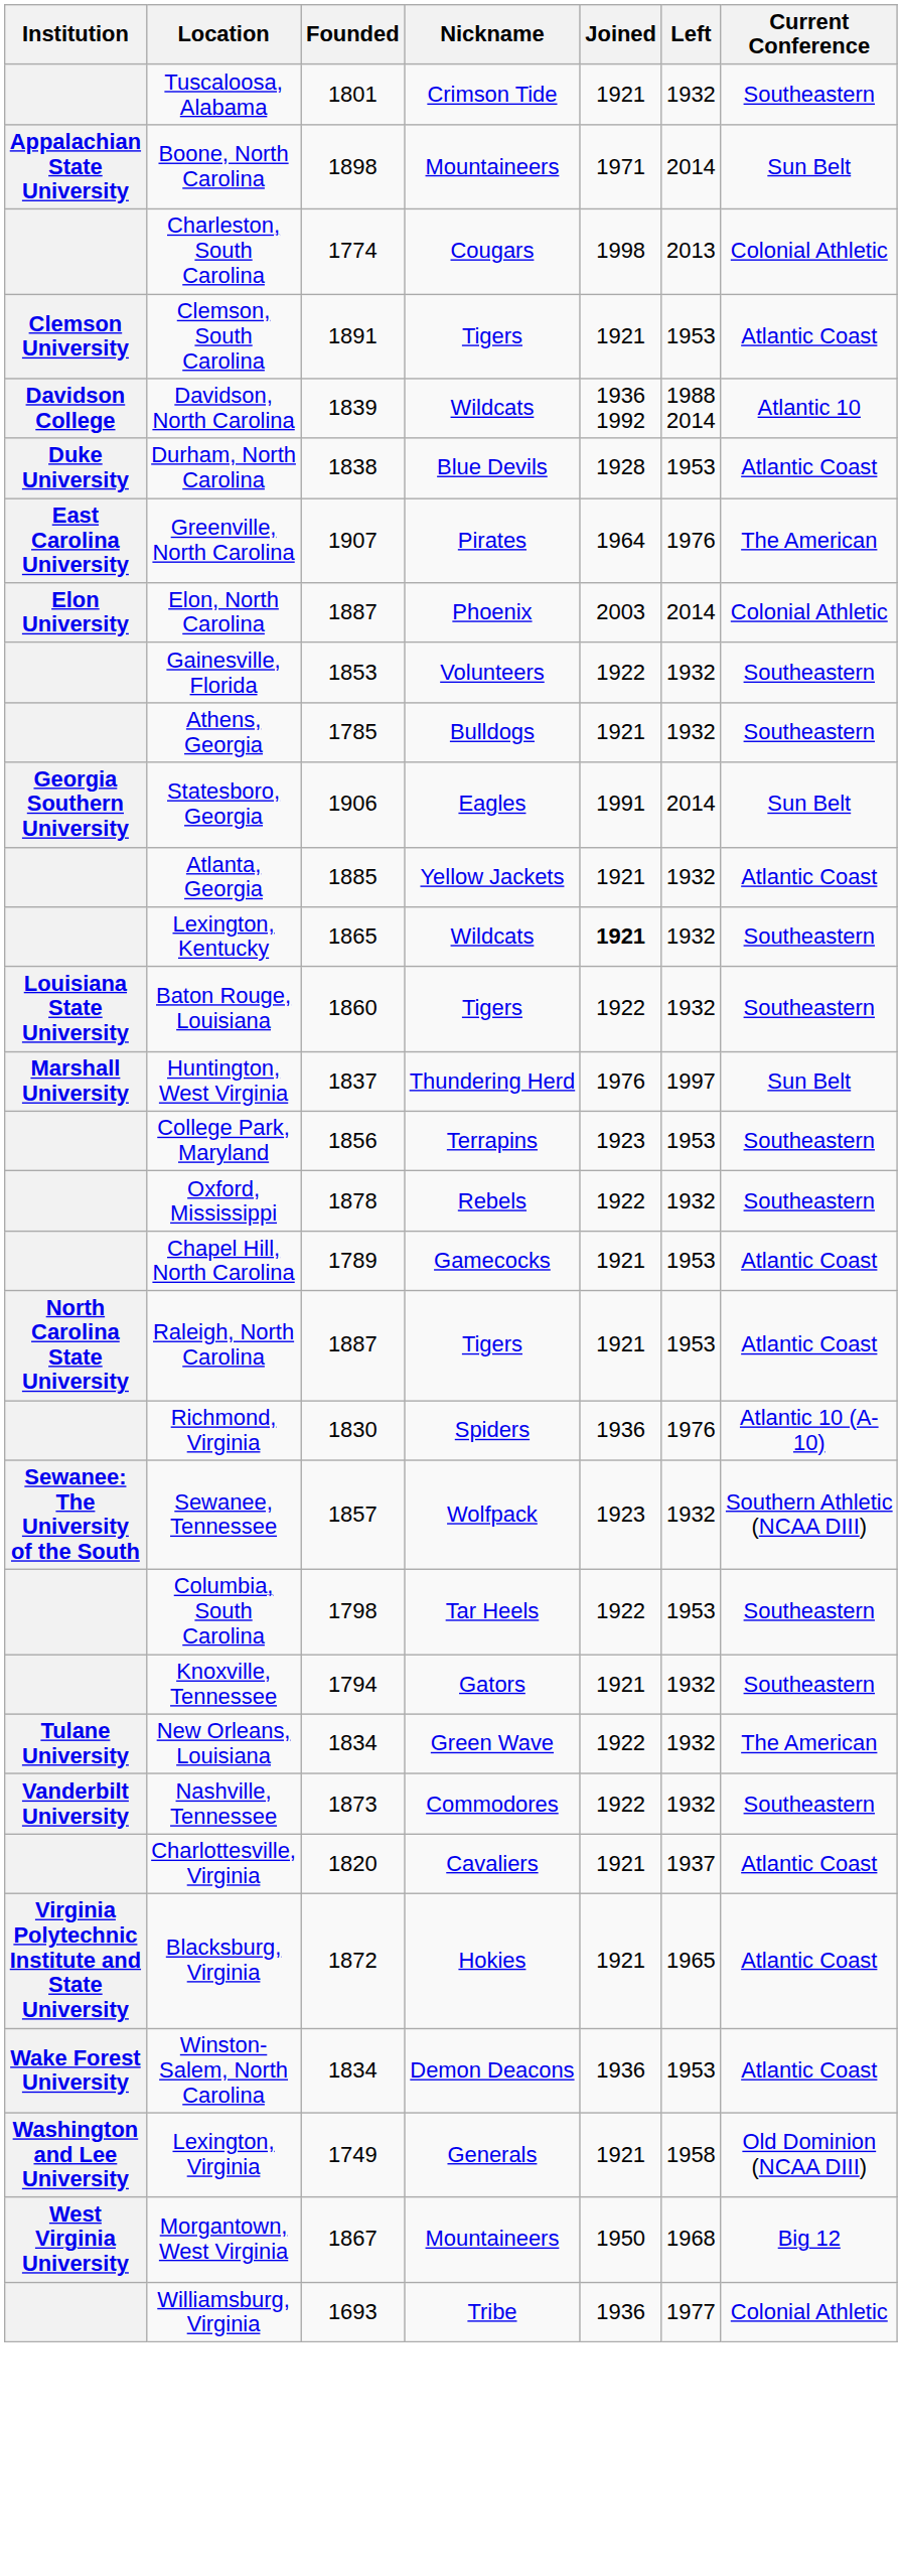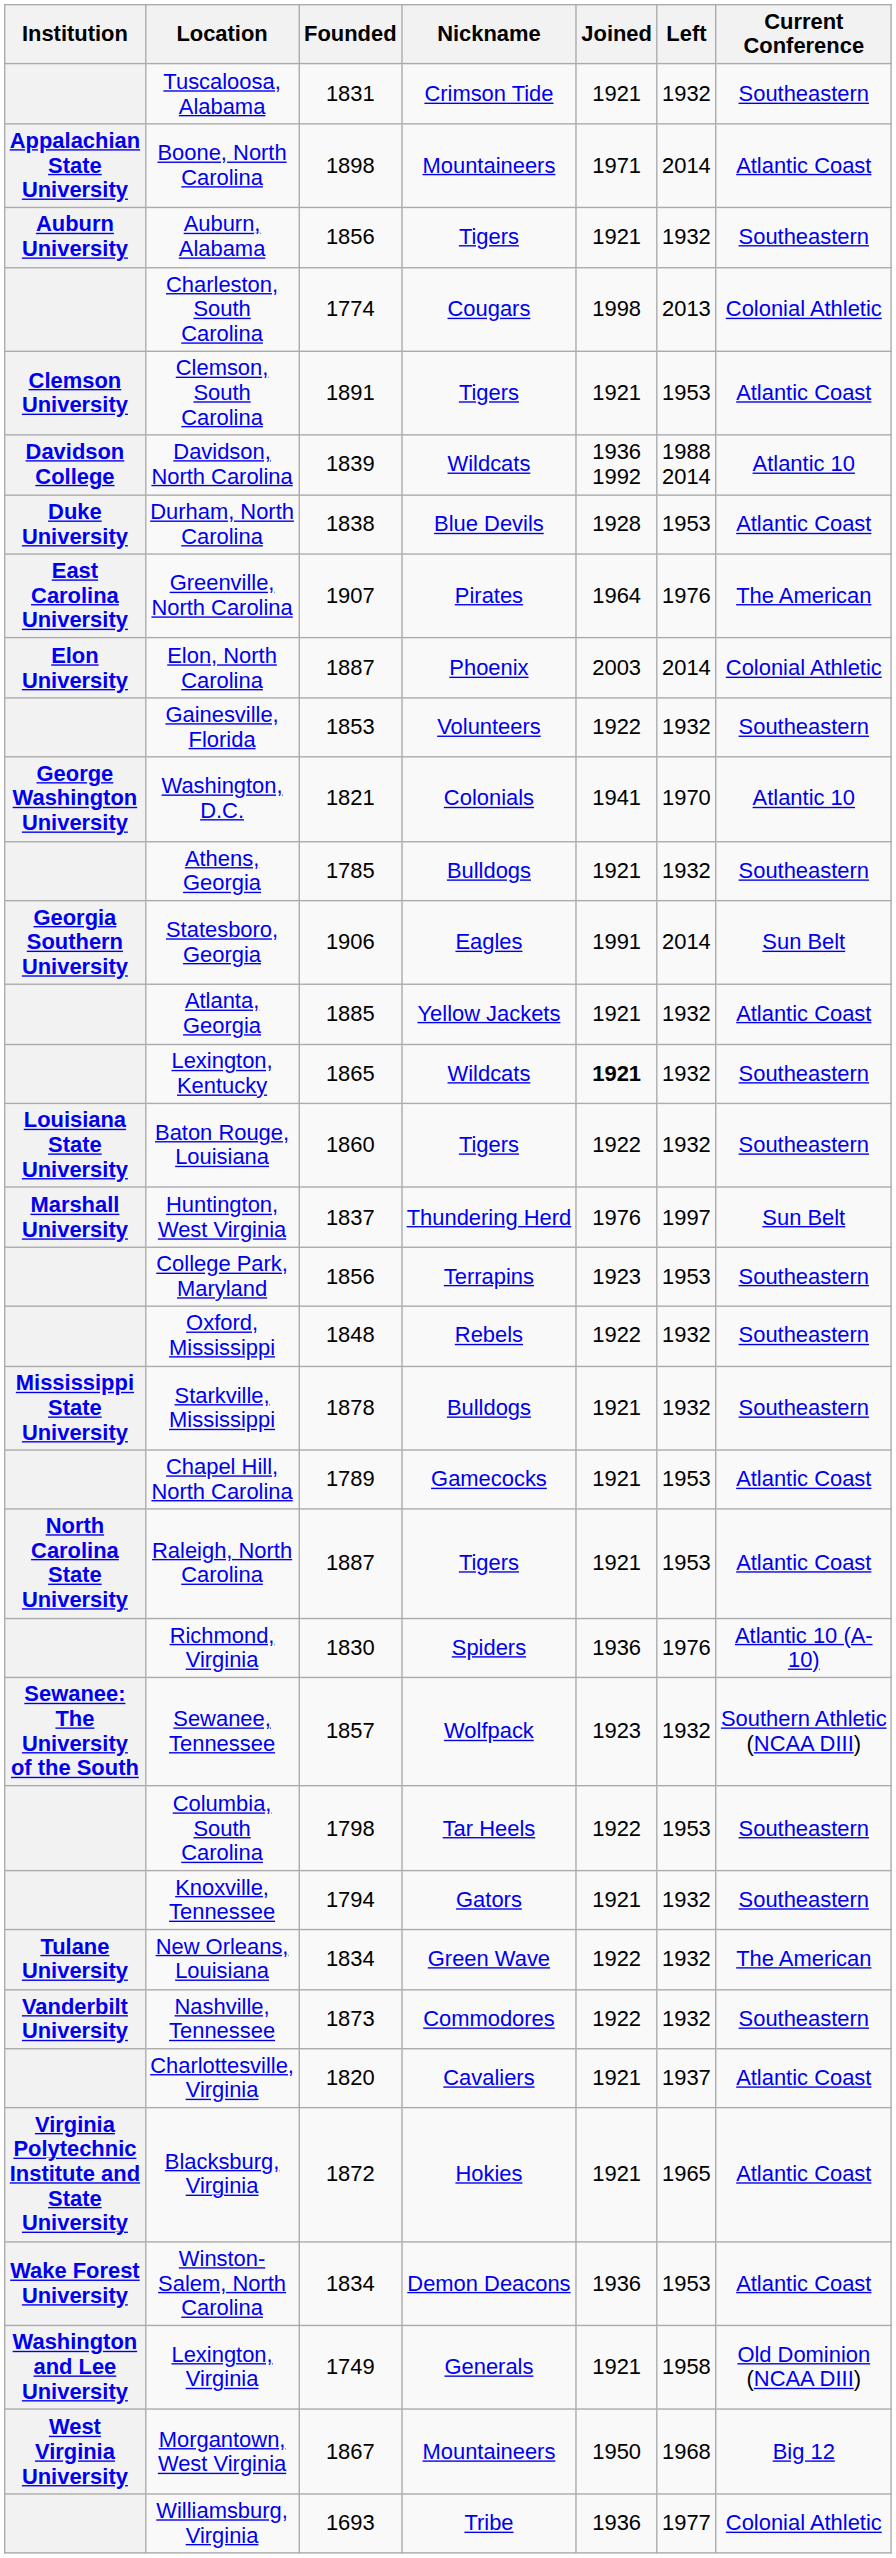Tuscaloosa, Alabama | Founded: 1801 -> 1831
Boone, North Carolina | Current Conference: Sun Belt -> Atlantic Coast
+ row: Auburn University | Auburn, Alabama | 1856 | Tigers | 1921 | 1932 | Southeastern
+ row: George Washington University | Washington, D.C. | 1821 | Colonials | 1941 | 1970 | Atlantic 10
Oxford, Mississippi | Founded: 1878 -> 1848
+ row: Mississippi State University | Starkville, Mississippi | 1878 | Bulldogs | 1921 | 1932 | Southeastern
